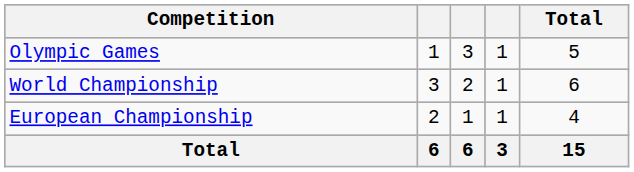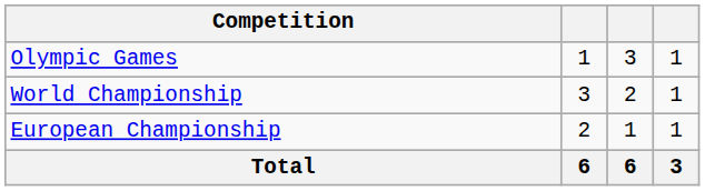- column: Total | 5 | 6 | 4 | 15
